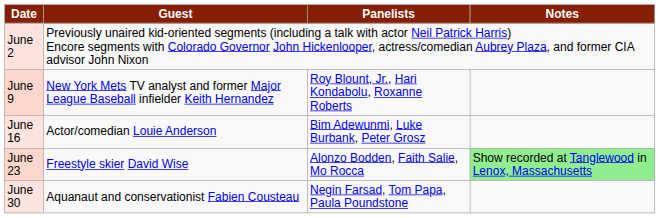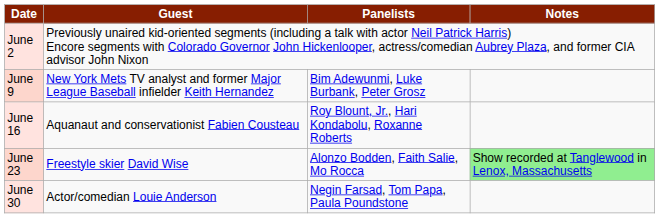June 9 | Panelists: Roy Blount, Jr., Hari Kondabolu, Roxanne Roberts -> Bim Adewunmi, Luke Burbank, Peter Grosz
June 16 | Guest: Actor/comedian Louie Anderson -> Aquanaut and conservationist Fabien Cousteau
June 16 | Panelists: Bim Adewunmi, Luke Burbank, Peter Grosz -> Roy Blount, Jr., Hari Kondabolu, Roxanne Roberts
June 30 | Guest: Aquanaut and conservationist Fabien Cousteau -> Actor/comedian Louie Anderson
